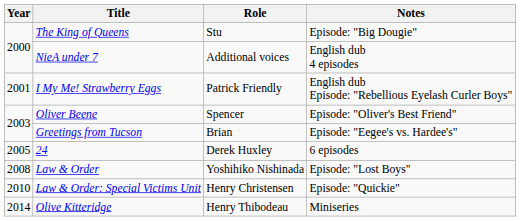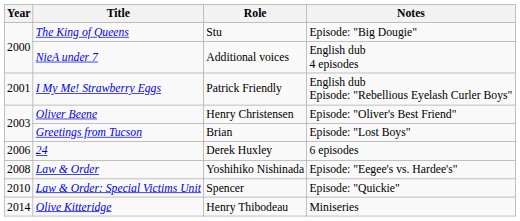Oliver Beene | Role: Spencer -> Henry Christensen
Greetings from Tucson | Notes: Episode: "Eegee's vs. Hardee's" -> Episode: "Lost Boys"
24 | Year: 2005 -> 2006
Law & Order | Notes: Episode: "Lost Boys" -> Episode: "Eegee's vs. Hardee's"
Law & Order: Special Victims Unit | Role: Henry Christensen -> Spencer
